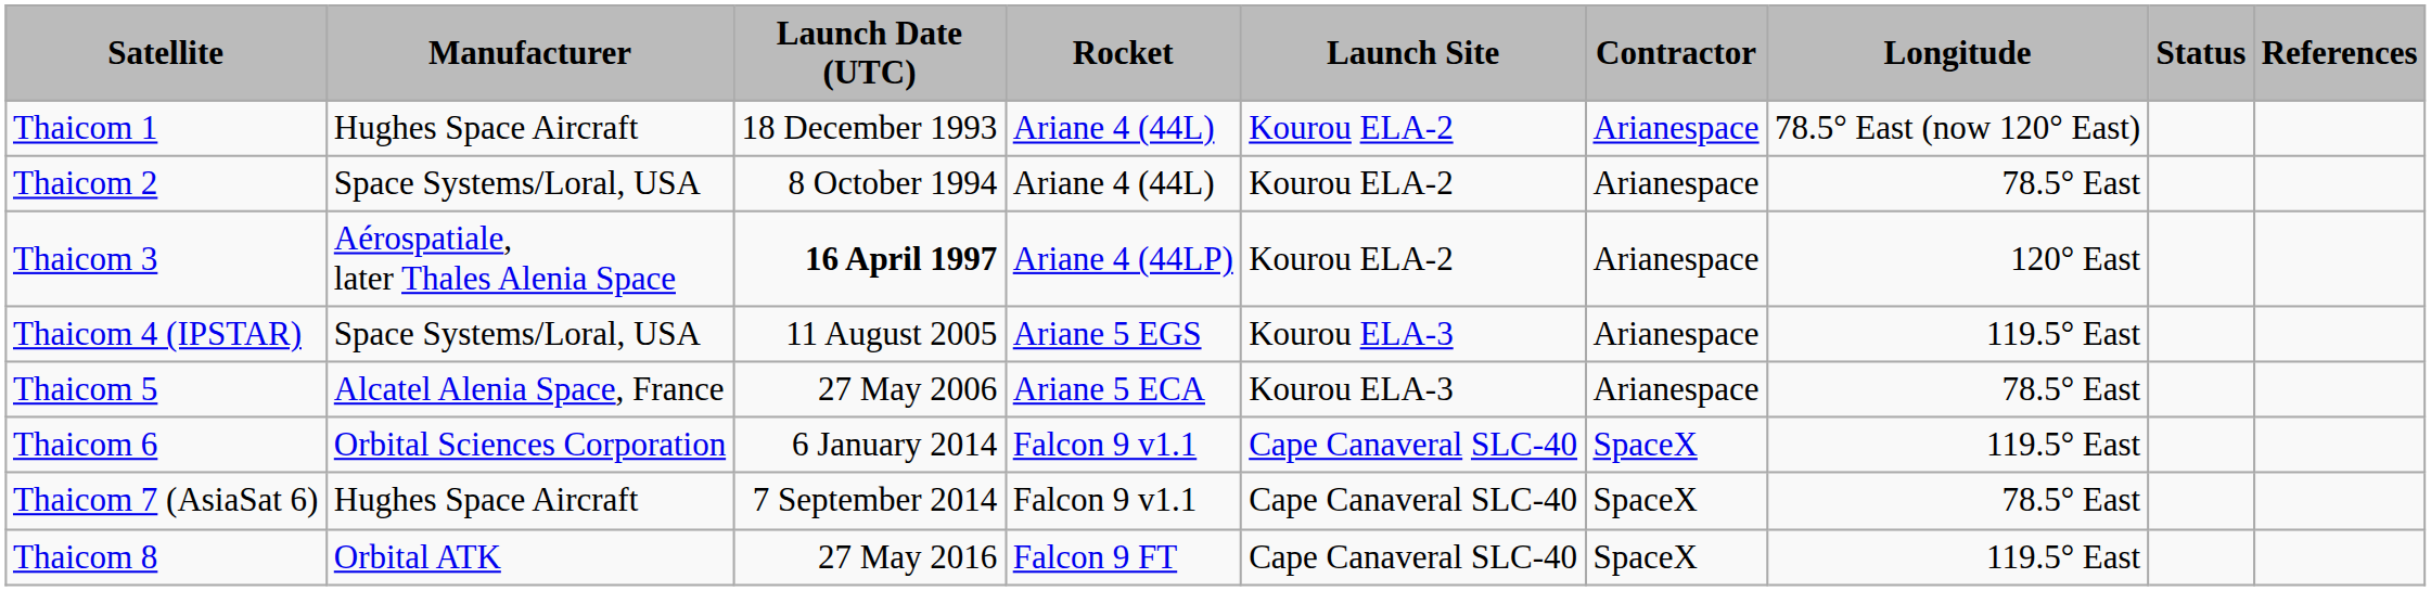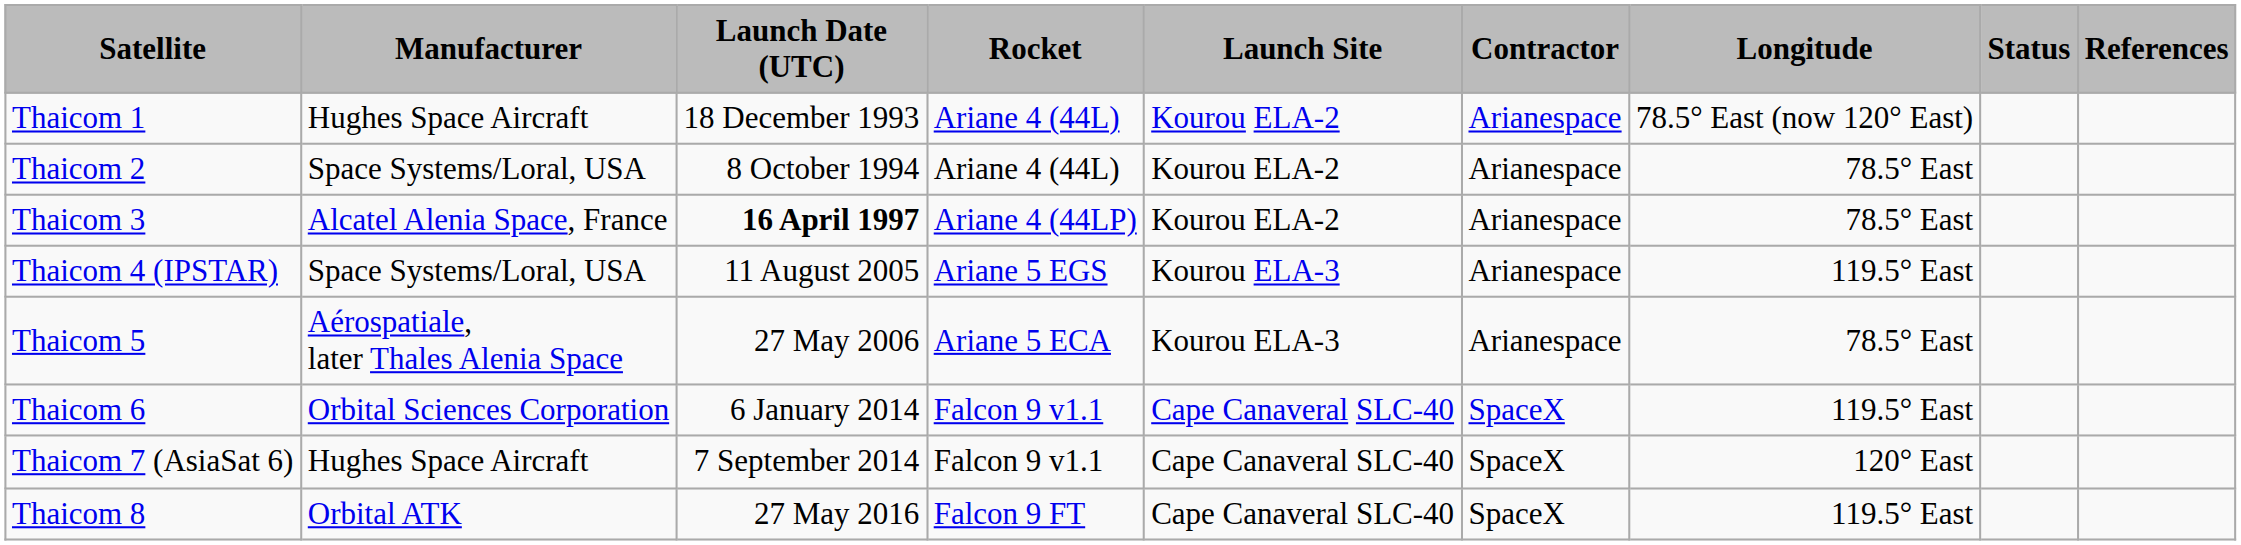Thaicom 3 | Manufacturer: Aérospatiale, later Thales Alenia Space -> Alcatel Alenia Space, France
Thaicom 3 | Longitude: 120° East -> 78.5° East
Thaicom 5 | Manufacturer: Alcatel Alenia Space, France -> Aérospatiale, later Thales Alenia Space
Thaicom 7 (AsiaSat 6) | Longitude: 78.5° East -> 120° East
